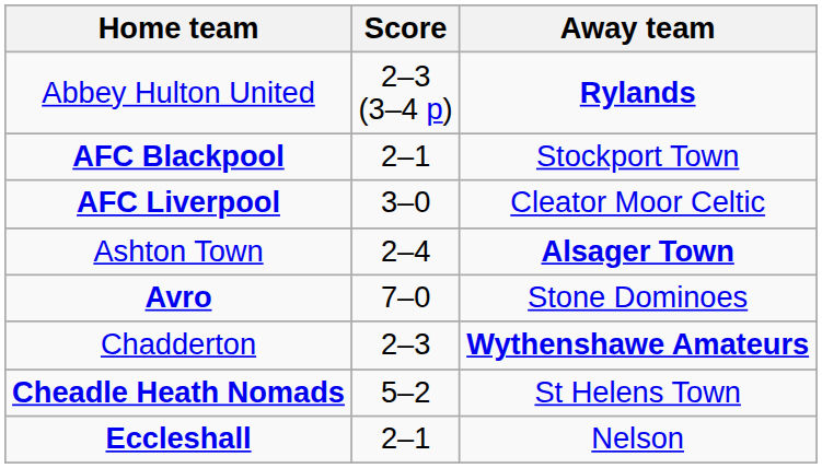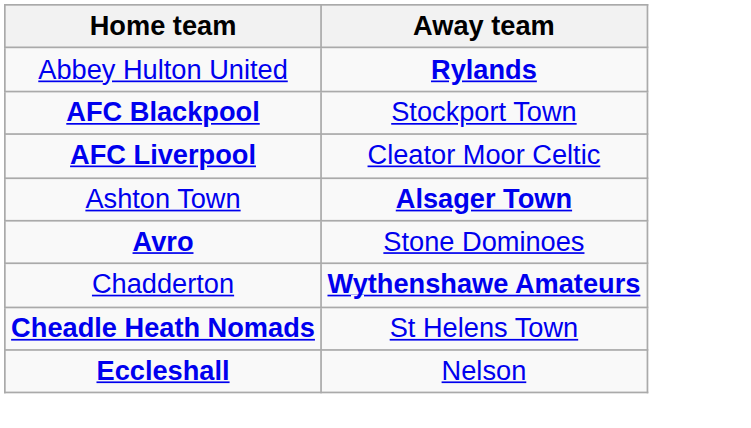- column: Score | 2–3 (3–4 p) | 2–1 | 3–0 | 2–4 | 7–0 | 2–3 | 5–2 | 2–1
